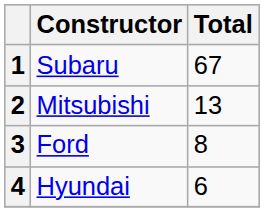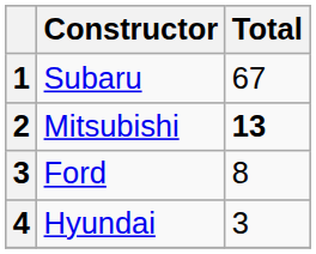Mitsubishi | Total: normal -> bold
Hyundai | Total: 6 -> 3
